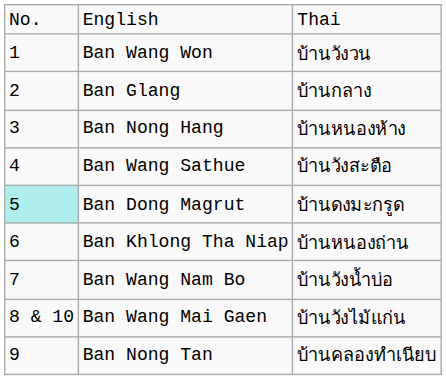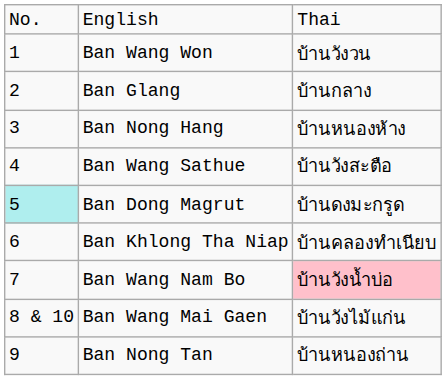Ban Khlong Tha Niap | column 3: บ้านหนองถ่าน -> บ้านคลองทำเนียบ
Ban Wang Nam Bo | column 3: no background -> pink background
Ban Nong Tan | column 3: บ้านคลองทำเนียบ -> บ้านหนองถ่าน
